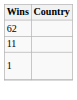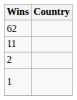+ row: 2
